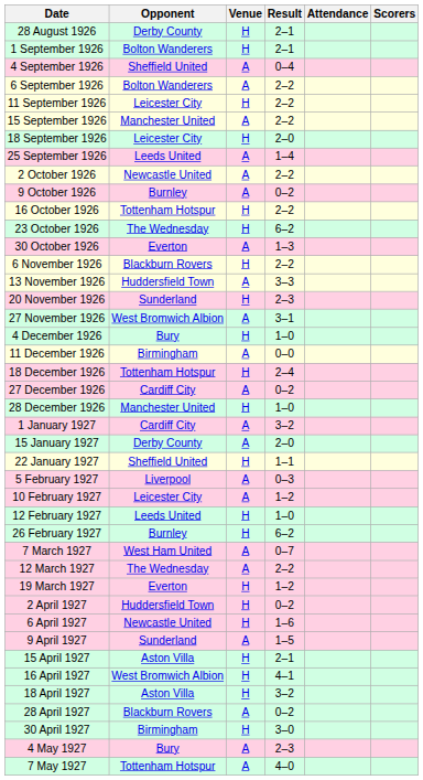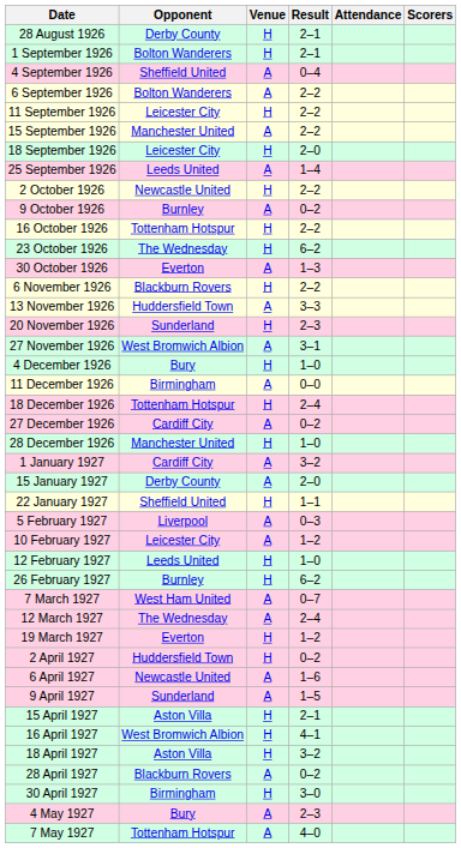2 October 1926 | Venue: A -> H
12 March 1927 | Result: 2–2 -> 2–4
6 April 1927 | Venue: H -> A
